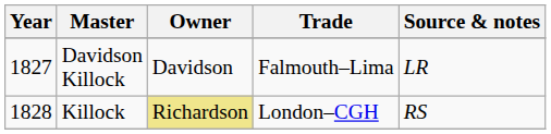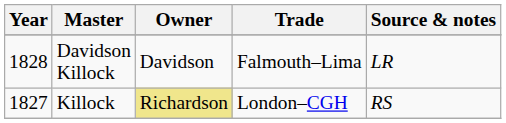Davidson Killock | Year: 1827 -> 1828
Killock | Year: 1828 -> 1827
